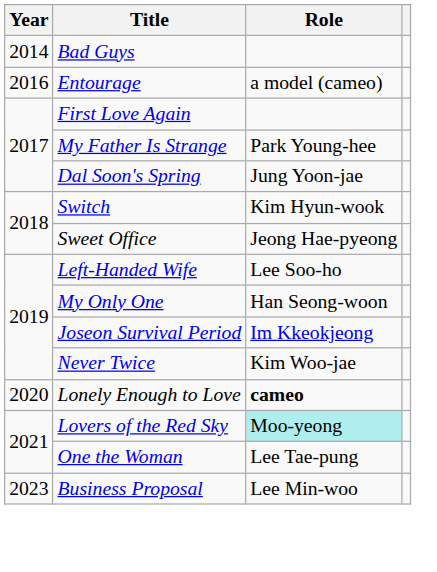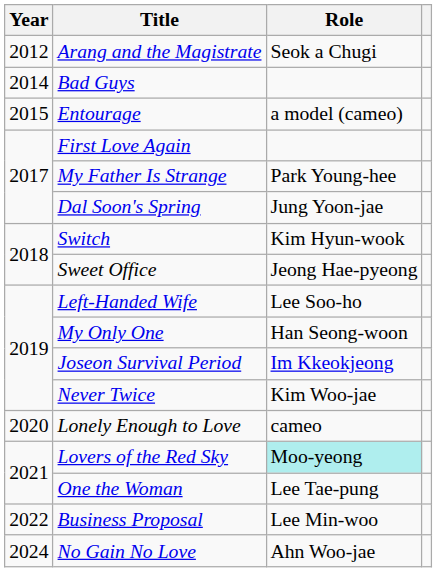+ row: 2012 | Arang and the Magistrate | Seok a Chugi
Entourage | Year: 2016 -> 2015
Lonely Enough to Love | Role: bold -> normal
Business Proposal | Year: 2023 -> 2022
+ row: 2024 | No Gain No Love | Ahn Woo-jae
